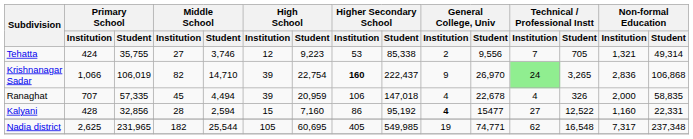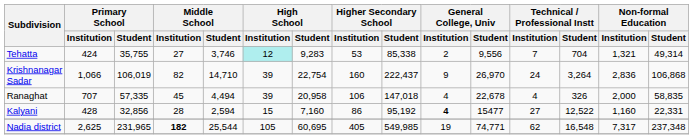Tehatta | High School / Institution: no background -> paleturquoise background
Tehatta | High School / Student: 9,223 -> 9,283
Tehatta | Technical / Professional Instt / Student: 705 -> 704
Krishnanagar Sadar | Higher Secondary School / Institution: bold -> normal
Krishnanagar Sadar | Technical / Professional Instt / Institution: lightgreen background -> no background
Krishnanagar Sadar | Technical / Professional Instt / Student: 3,265 -> 3,264
Ranaghat | High School / Student: 20,959 -> 20,958
Nadia district | Middle School / Institution: normal -> bold
